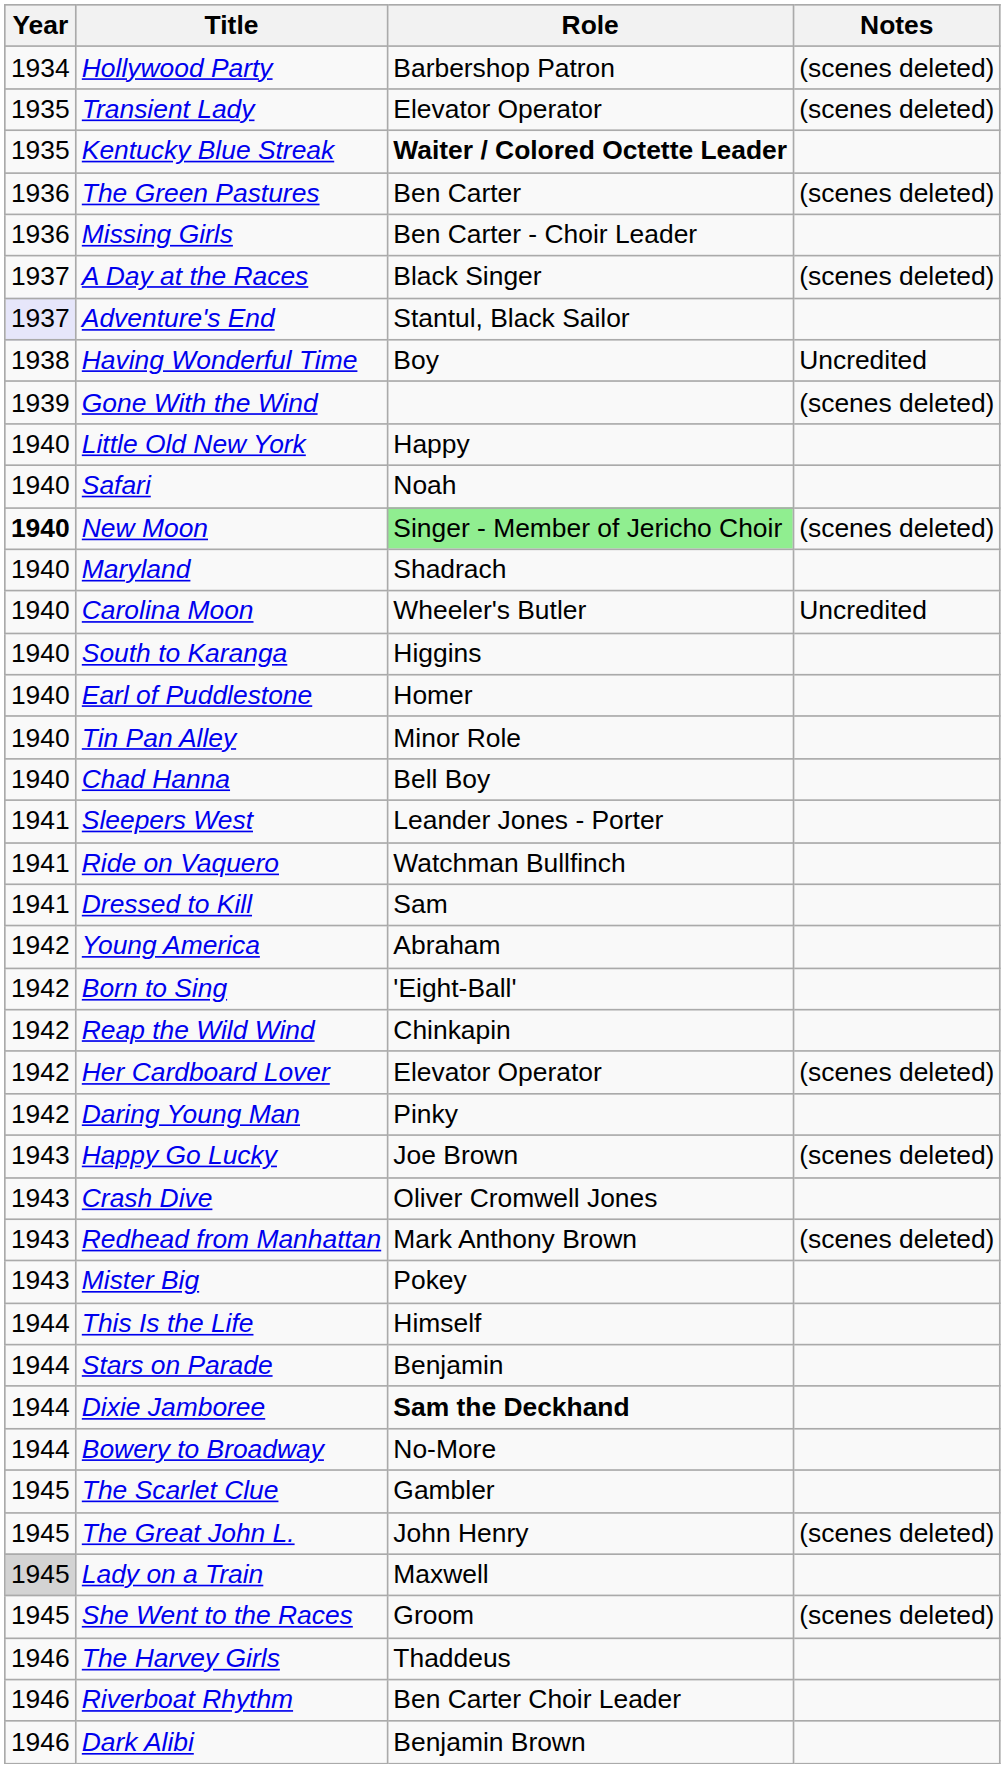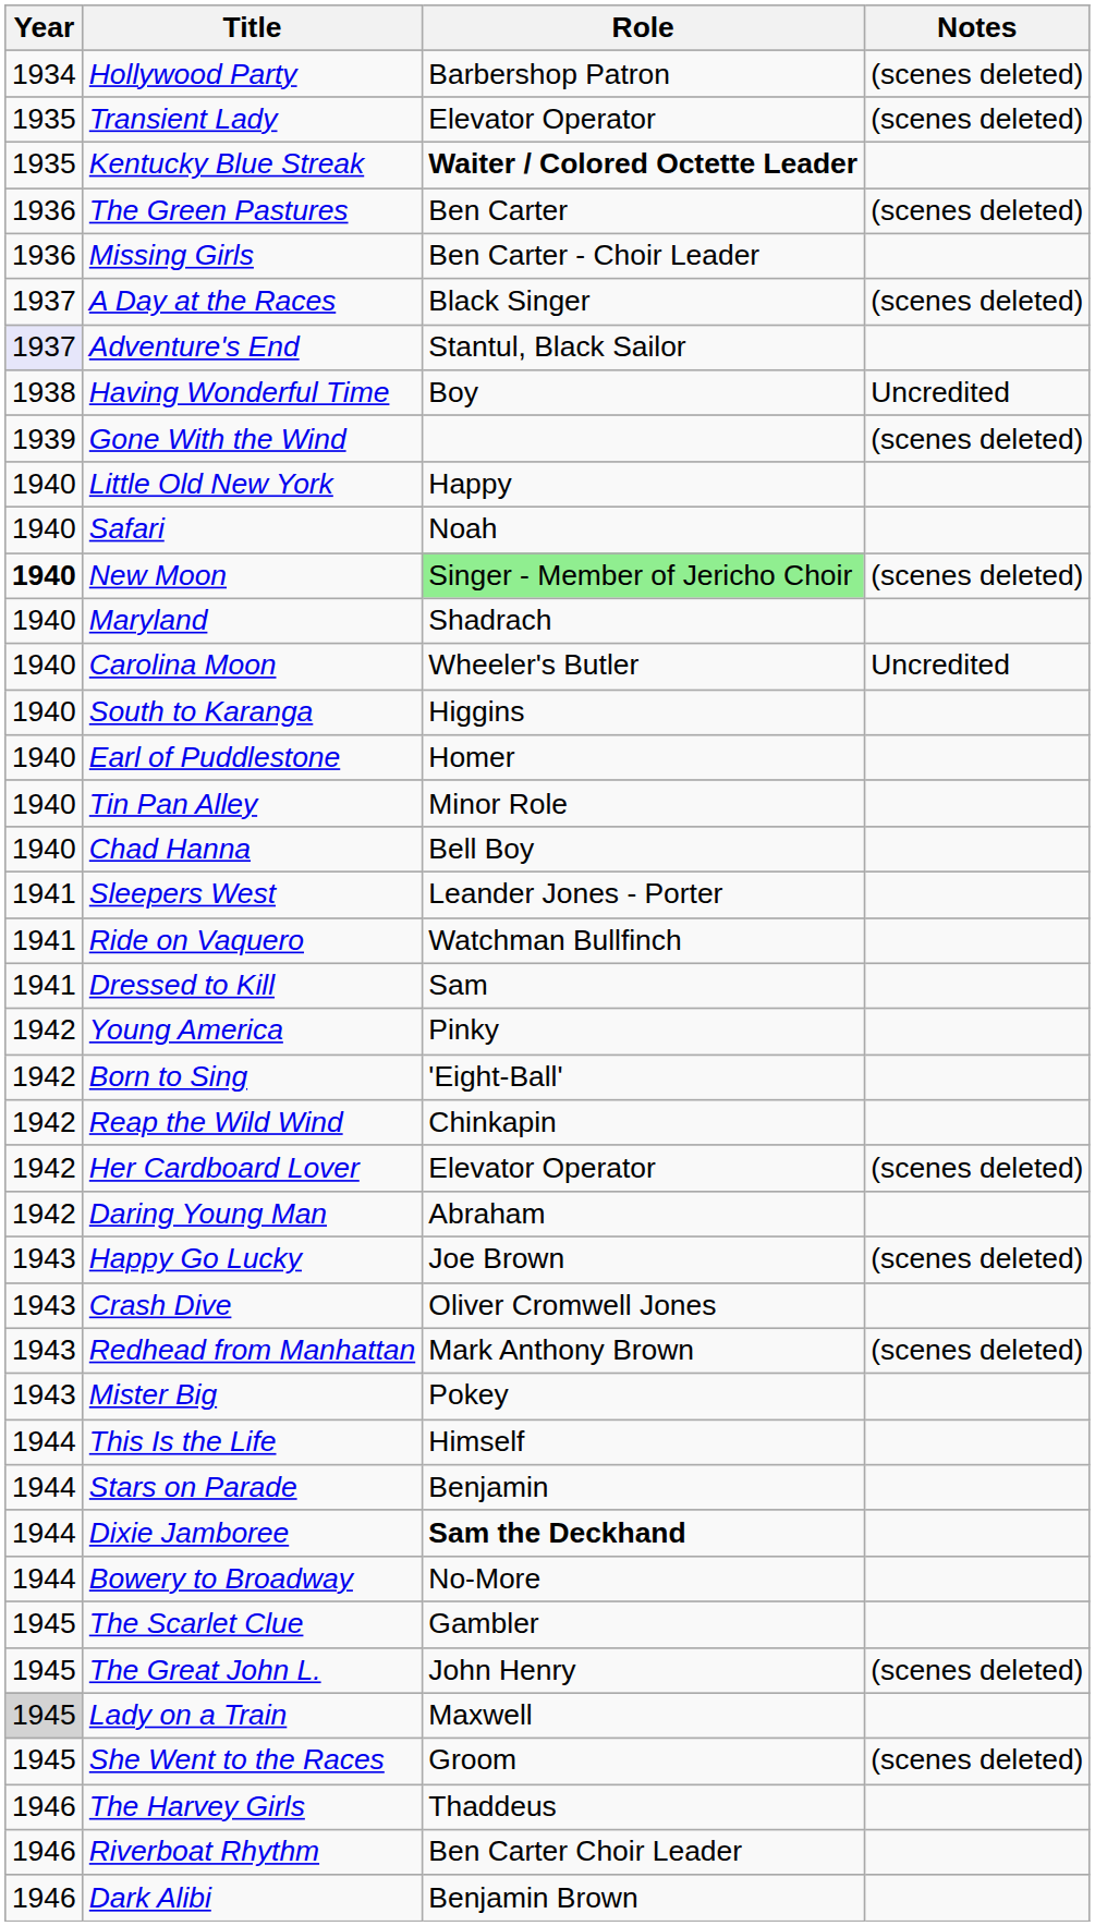Young America | Role: Abraham -> Pinky
Daring Young Man | Role: Pinky -> Abraham
